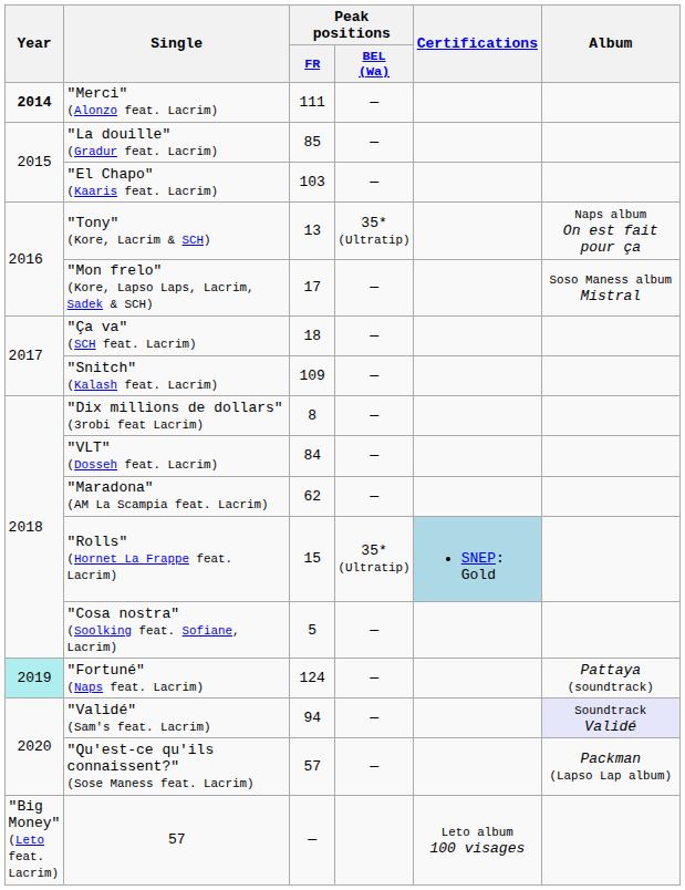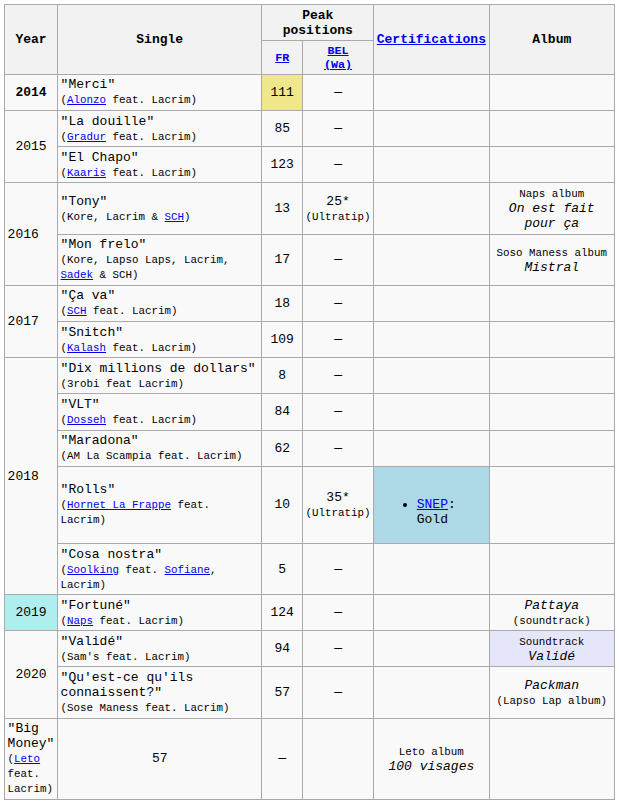"Merci" (Alonzo feat. Lacrim) | Peak positions / FR: no background -> khaki background
"El Chapo" (Kaaris feat. Lacrim) | Peak positions / FR: 103 -> 123
"Tony" (Kore, Lacrim & SCH) | Peak positions / BEL (Wa): 35* (Ultratip) -> 25* (Ultratip)
"Rolls" (Hornet La Frappe feat. Lacrim) | Peak positions / FR: 15 -> 10
